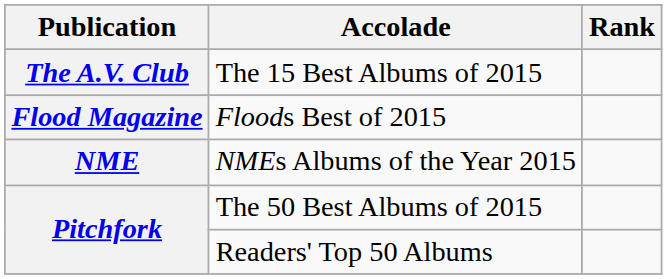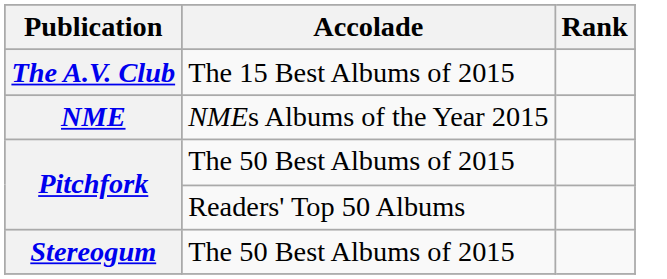- row: Flood Magazine | Floods Best of 2015
+ row: Stereogum | The 50 Best Albums of 2015
